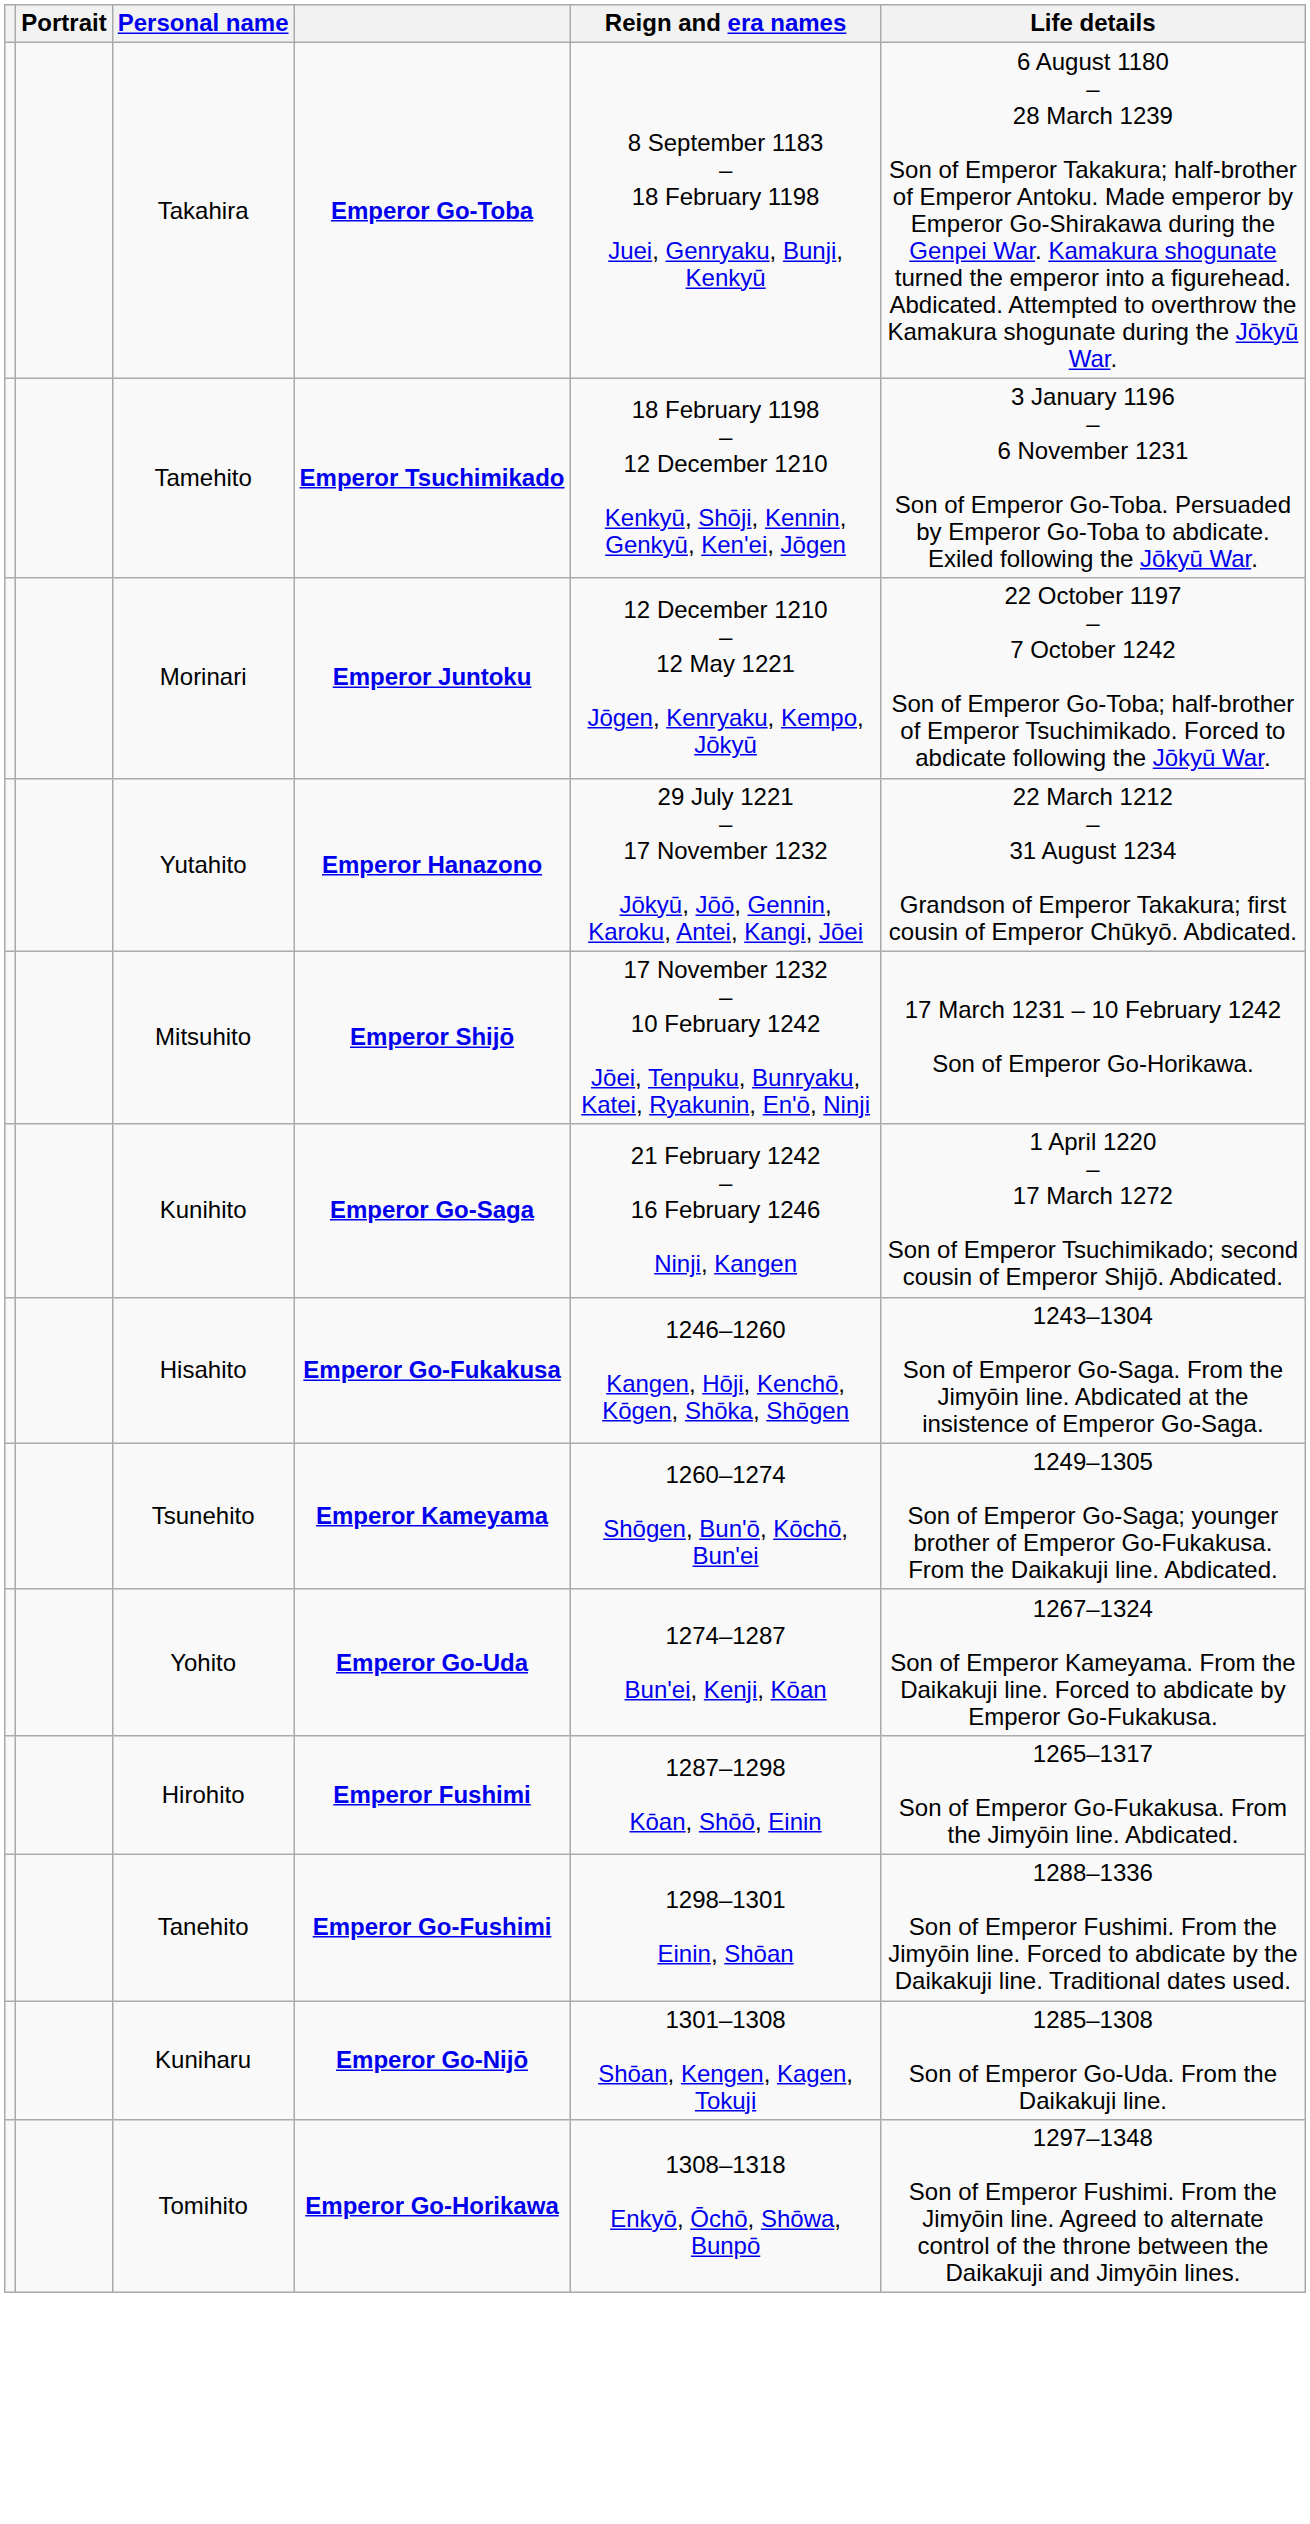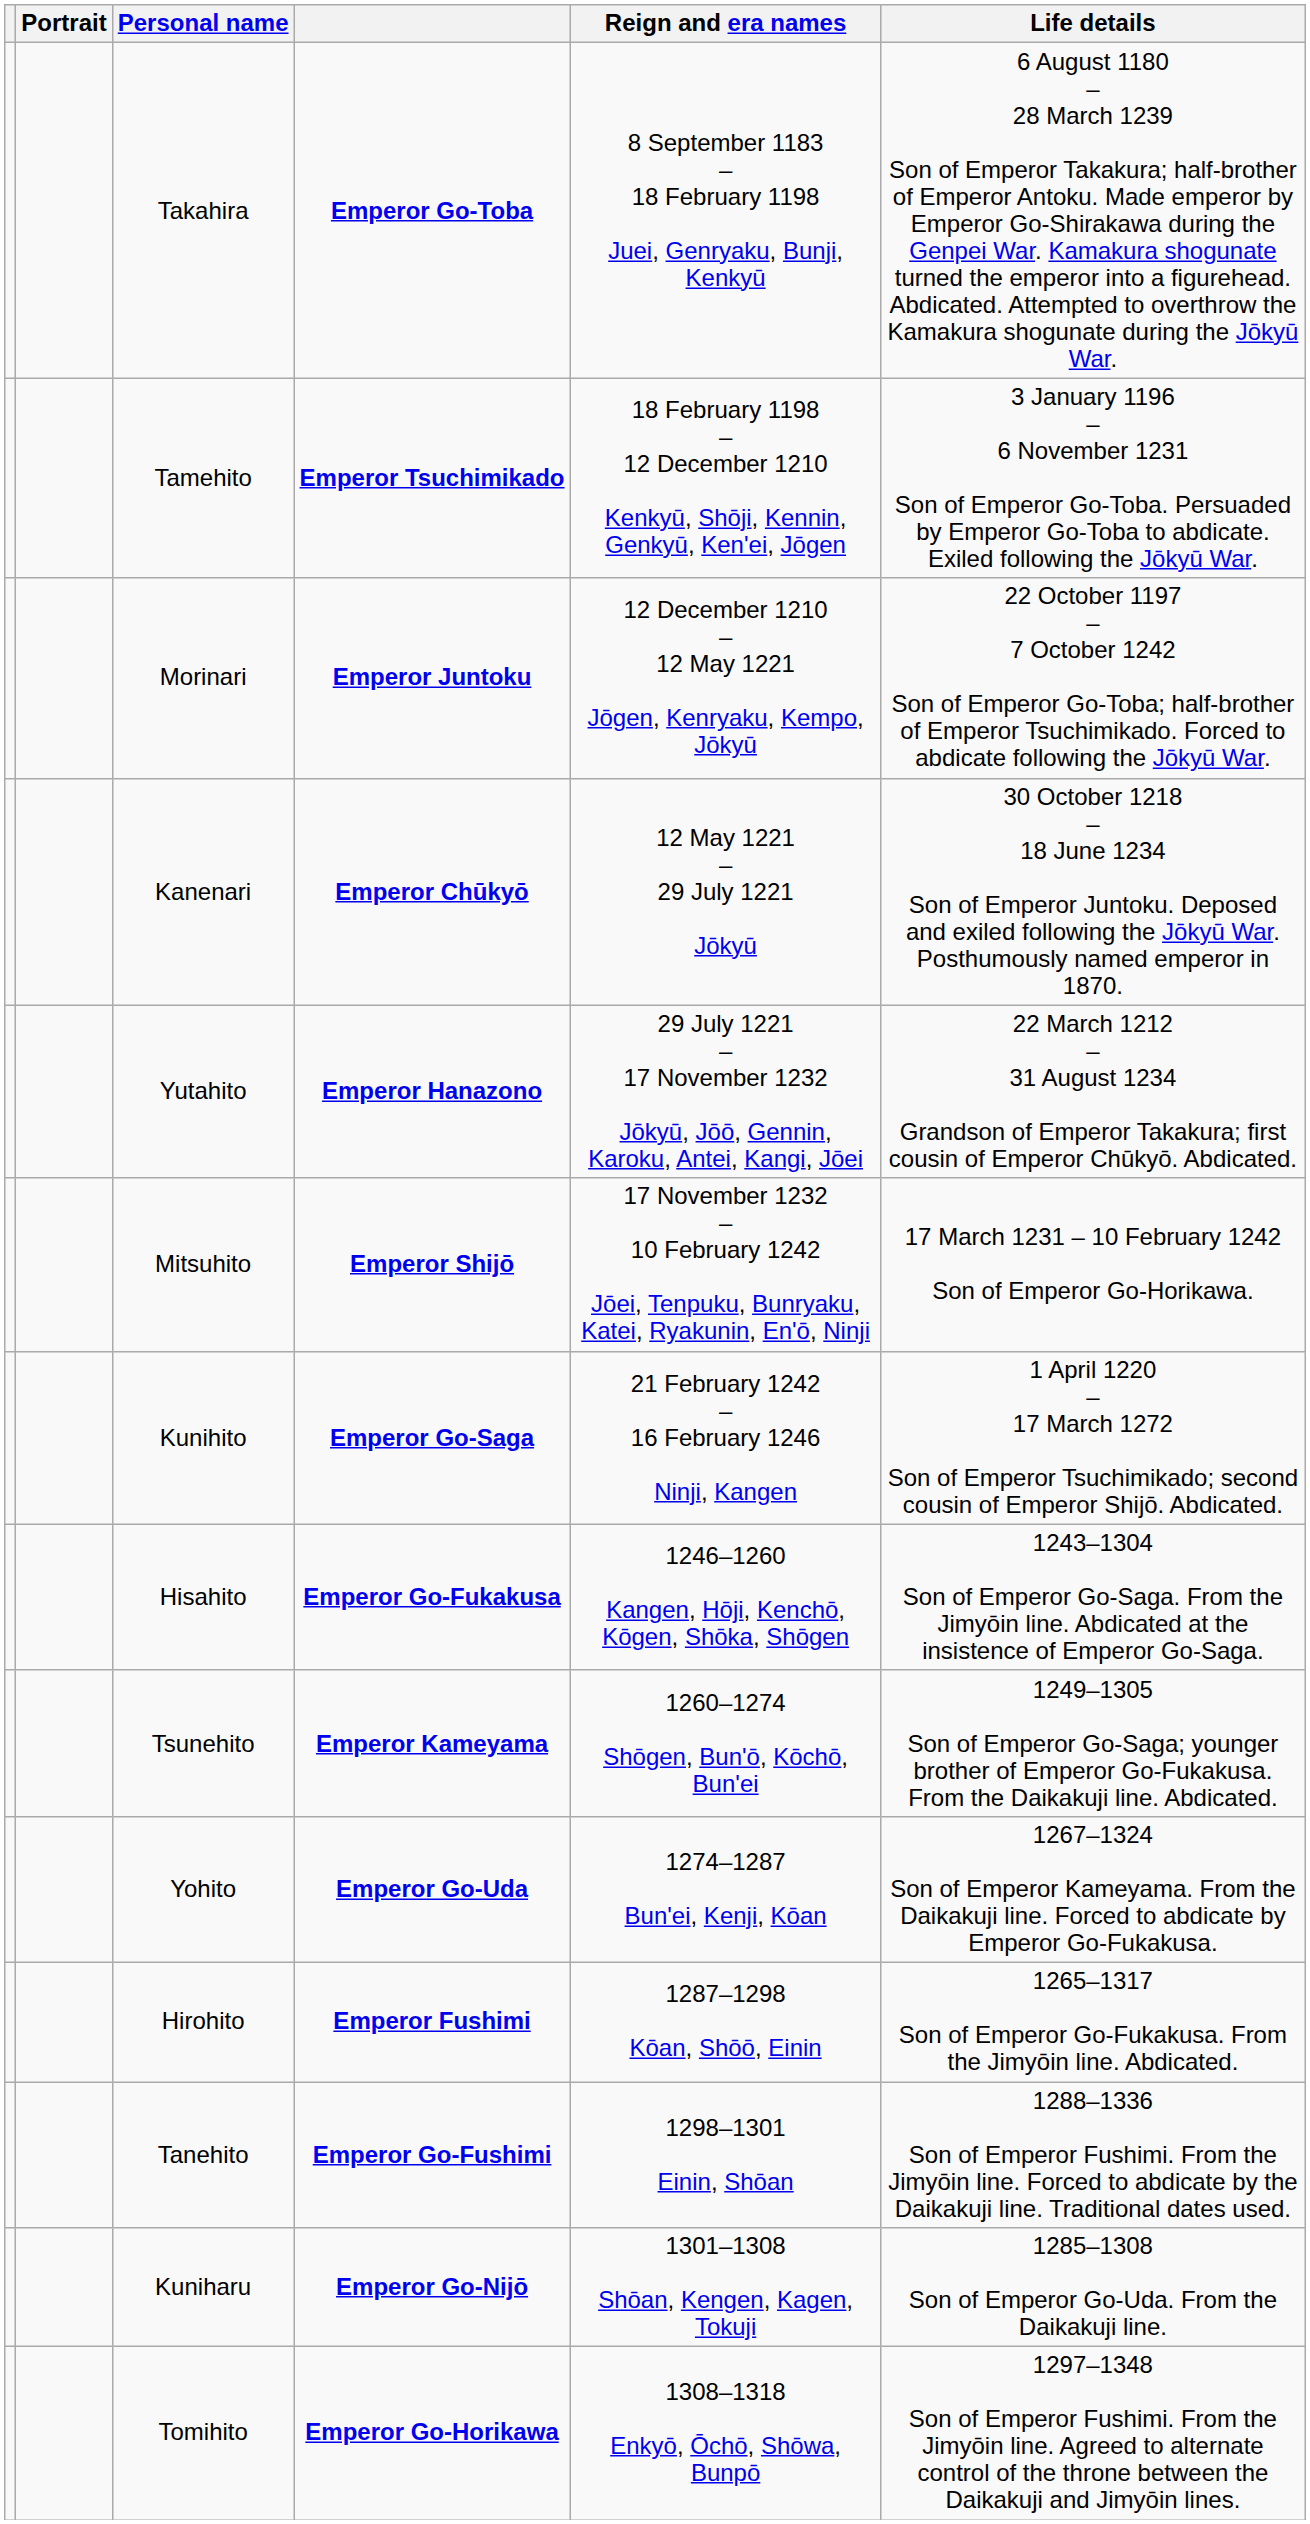+ row: Kanenari | Emperor Chūkyō | 12 May 1221 – 29 July 1221 Jōkyū | 30 October 1218 – 18 June 1234 Son of Emperor Juntoku. Deposed and exiled following the Jōkyū War. Posthumously named emperor in 1870.
